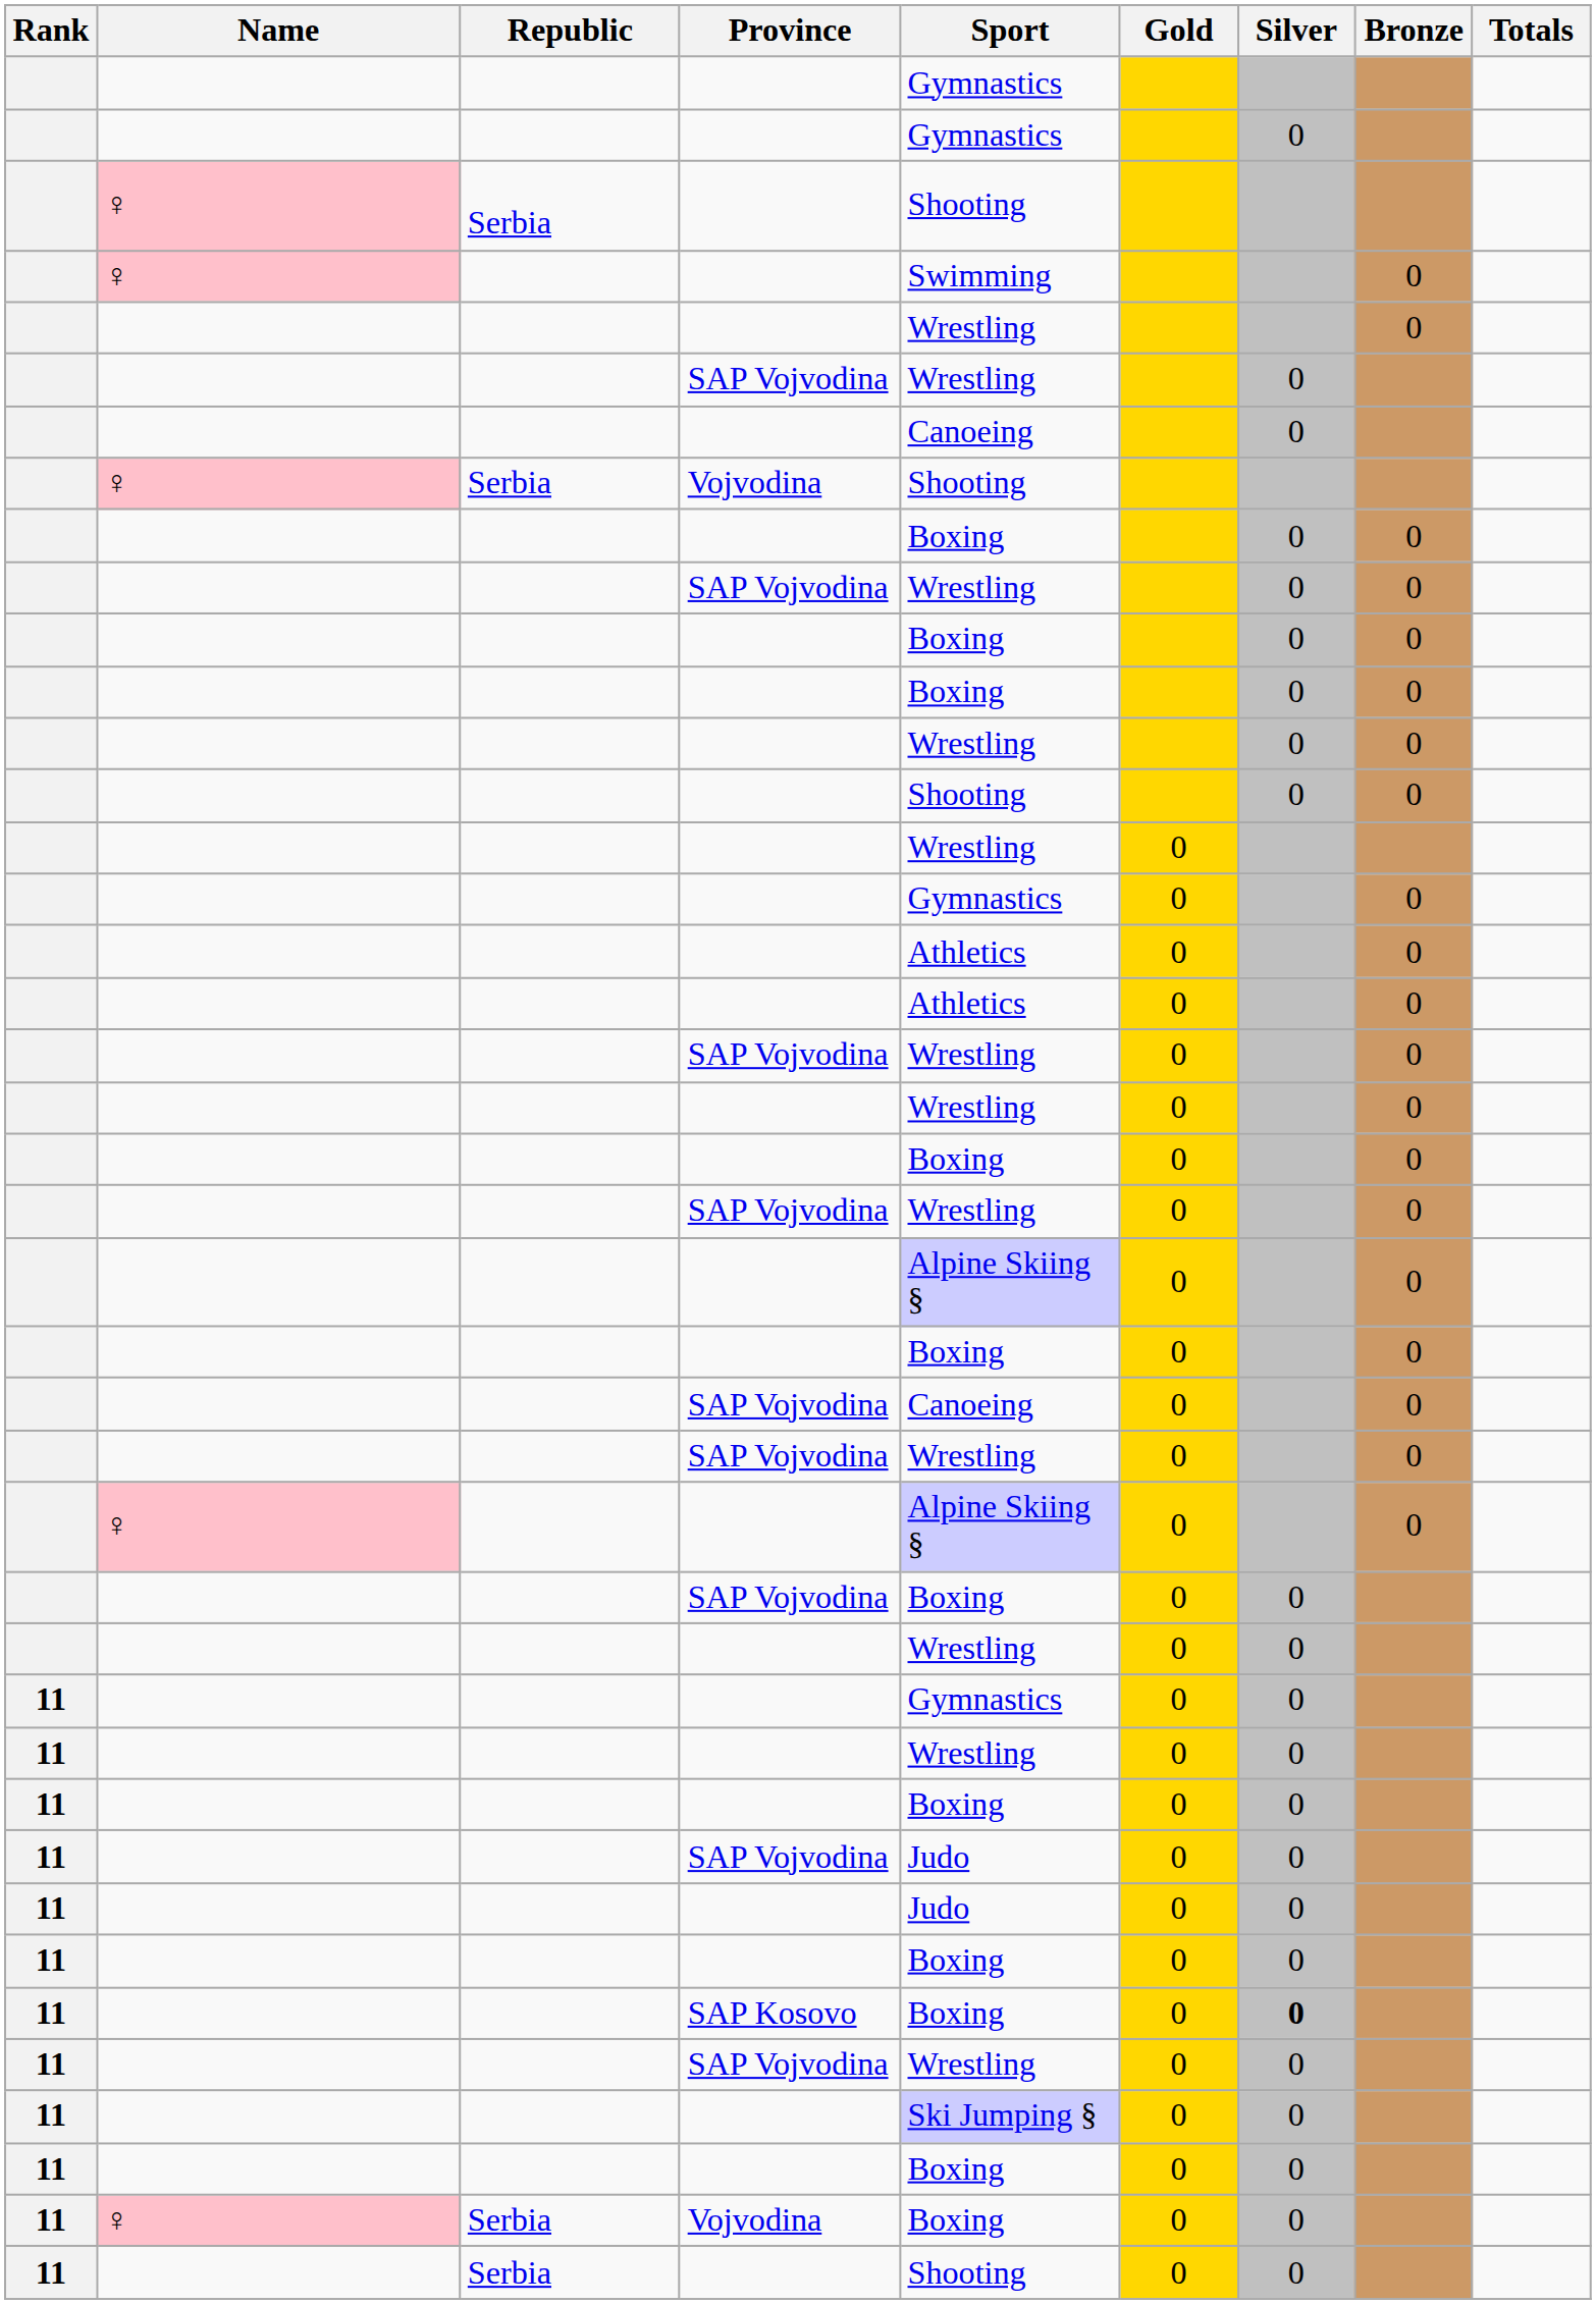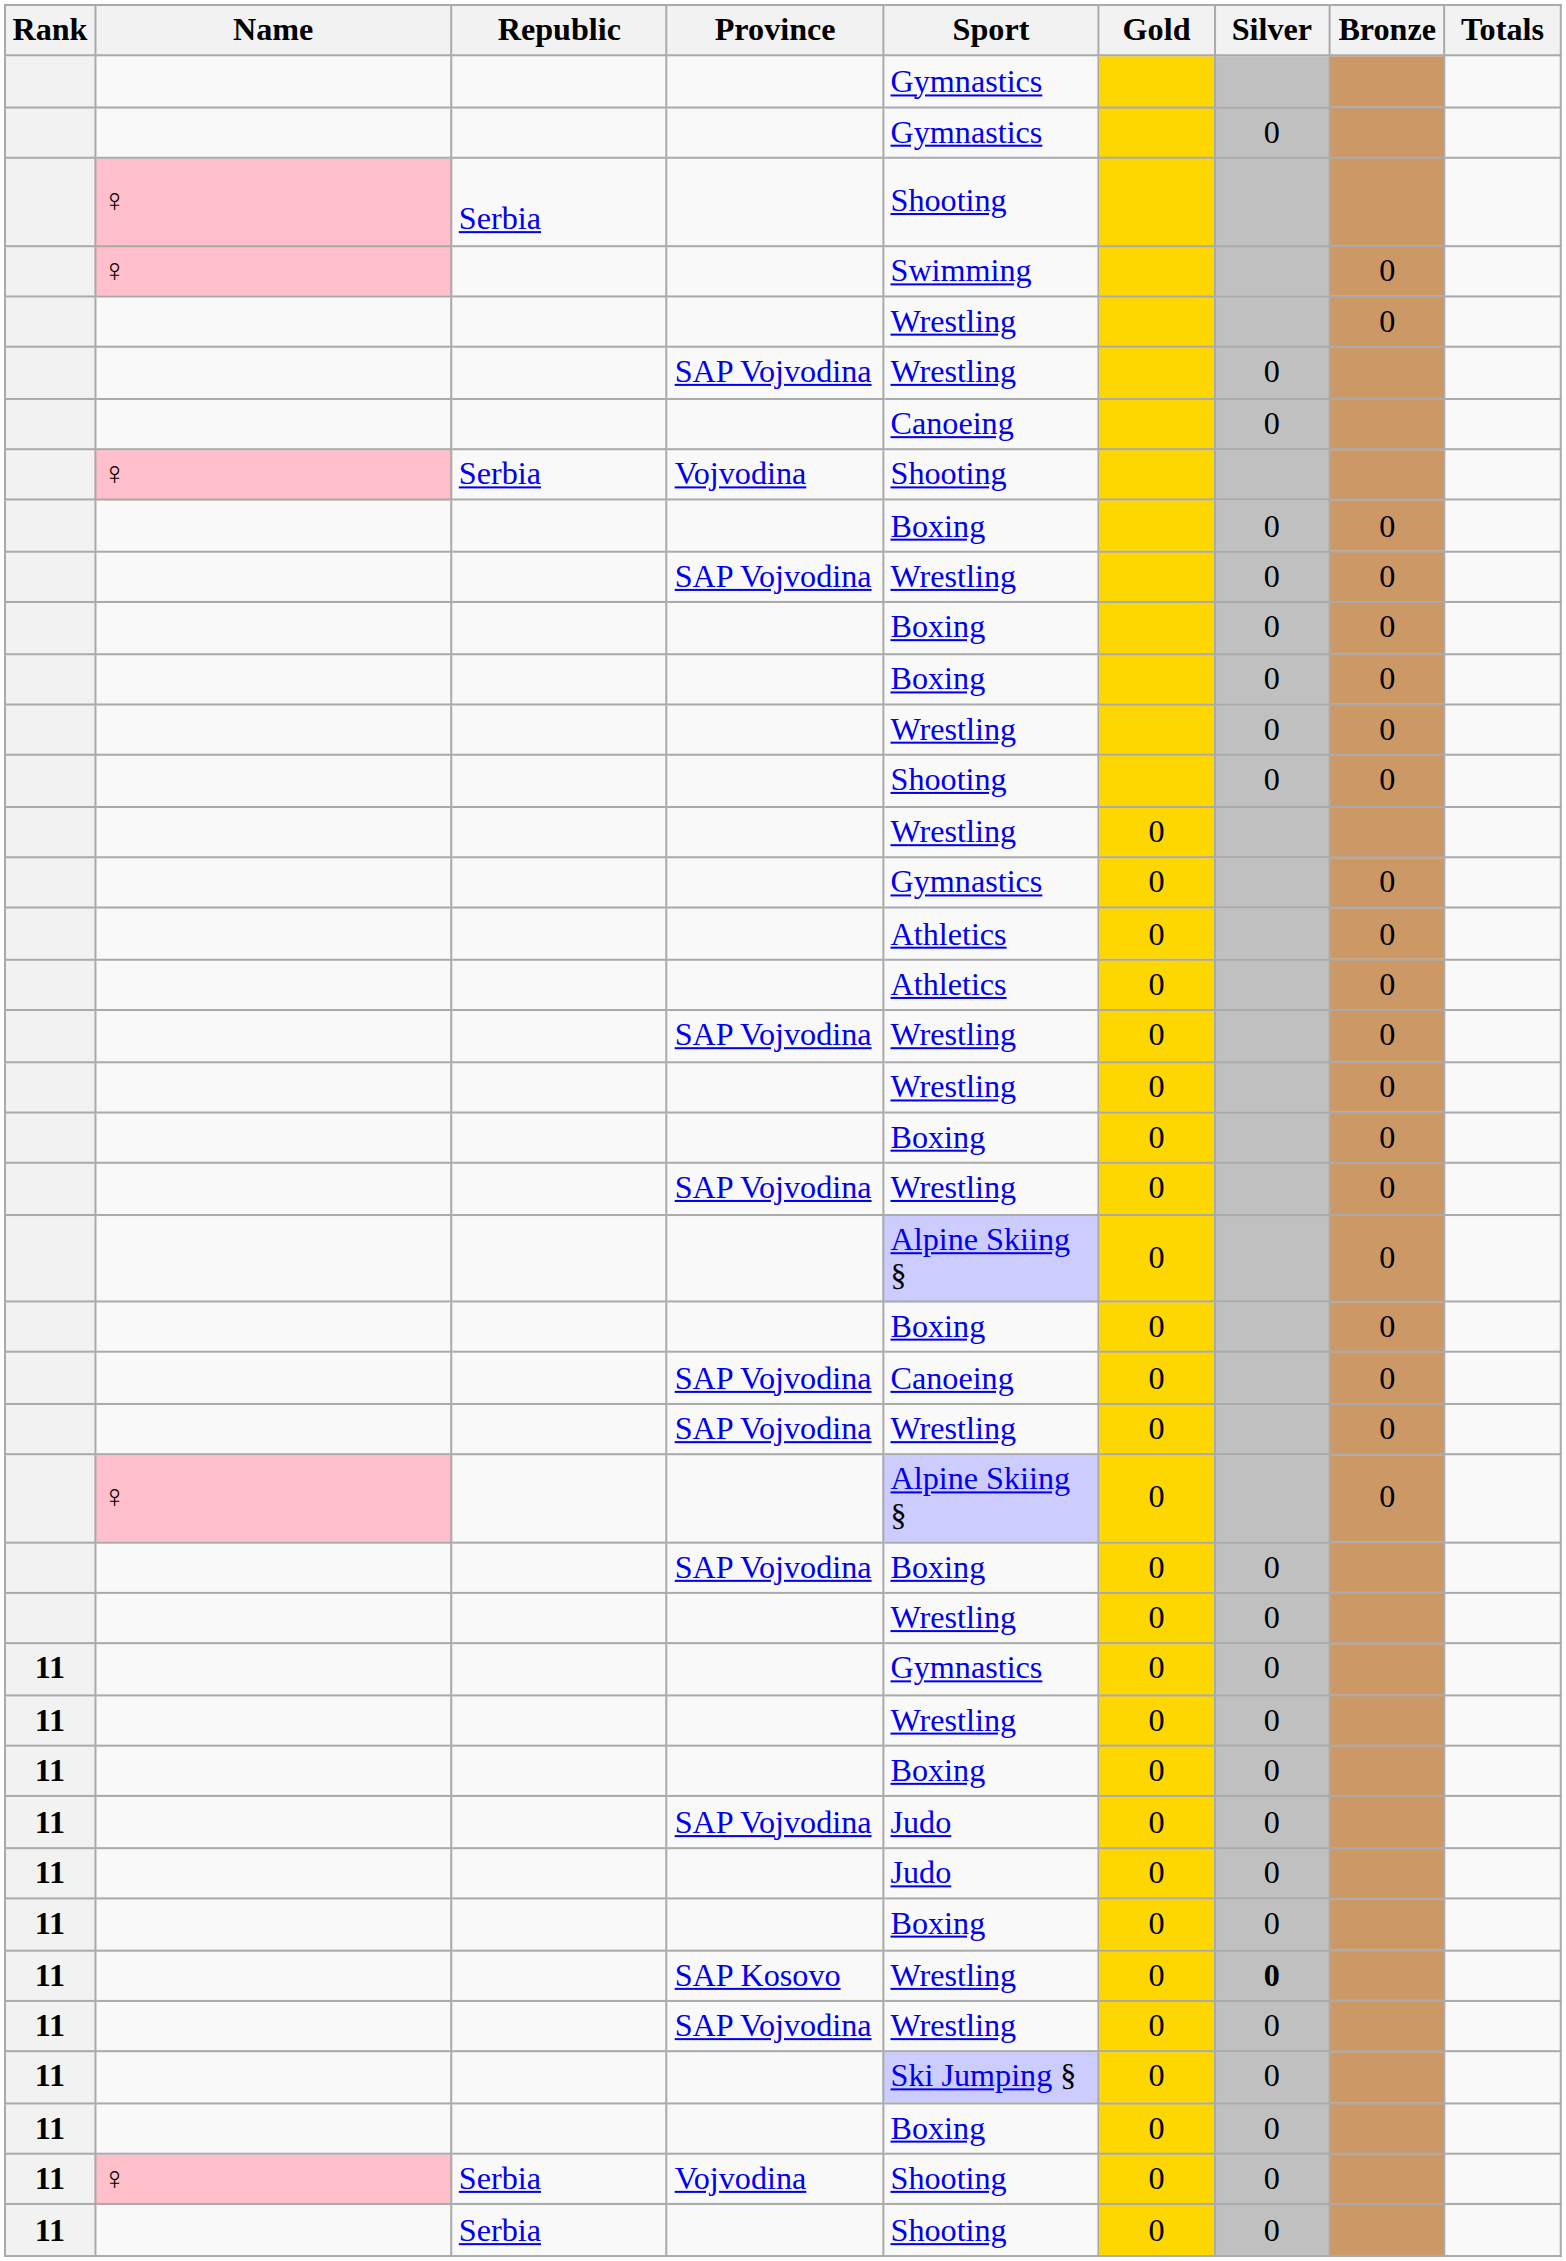SAP Kosovo | Sport: Boxing -> Wrestling
11 / Vojvodina | Sport: Boxing -> Shooting
